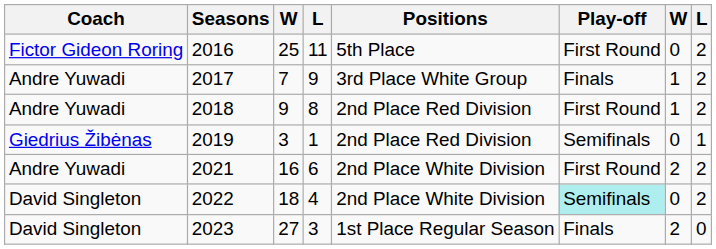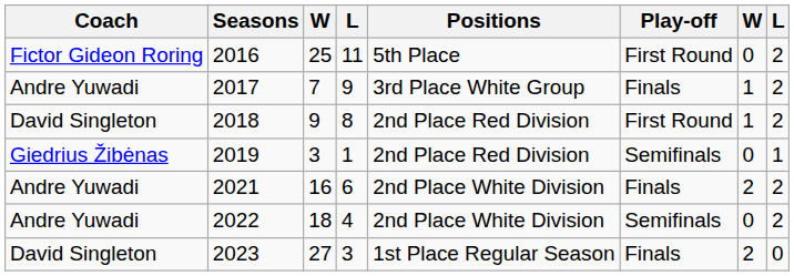2018 | Coach: Andre Yuwadi -> David Singleton
2021 | Play-off: First Round -> Finals
2022 | Coach: David Singleton -> Andre Yuwadi
2022 | Play-off: paleturquoise background -> no background
